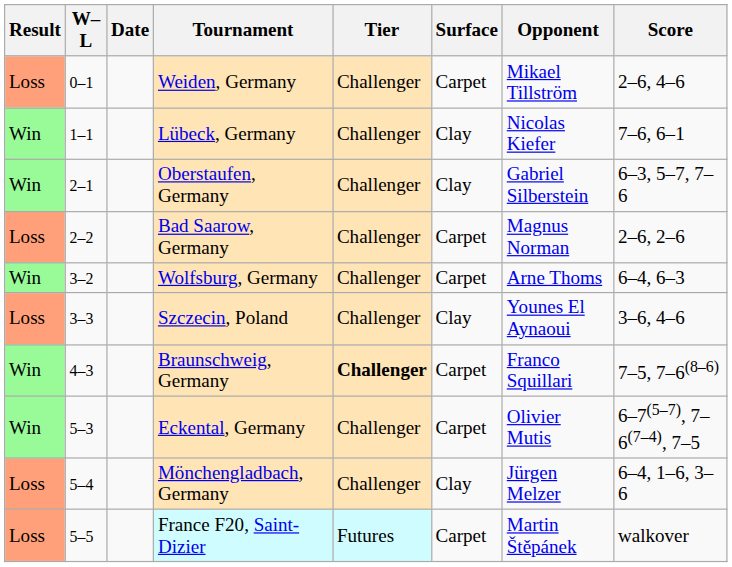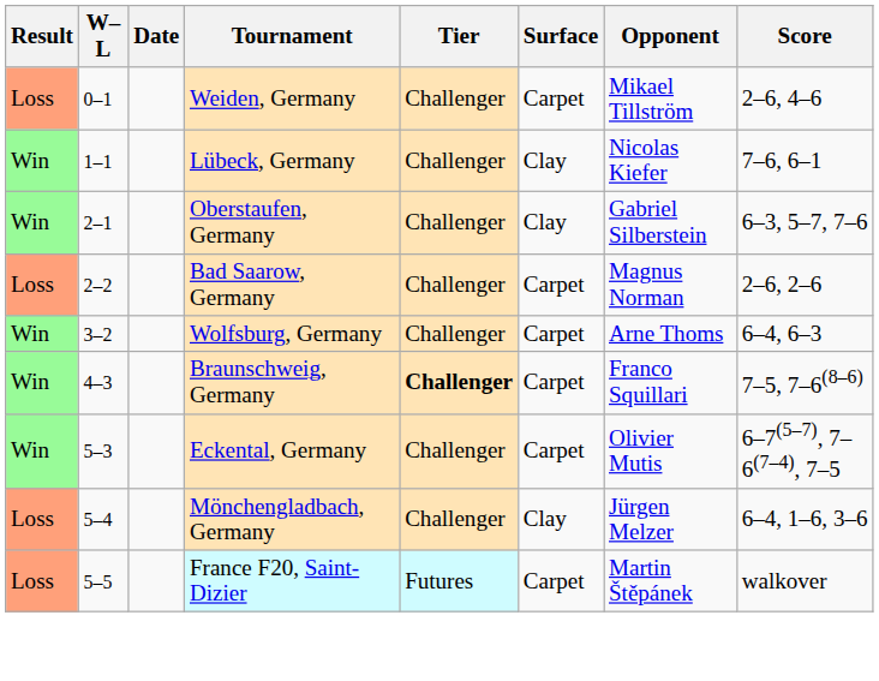- row: Loss | 3–3 | Szczecin, Poland | Challenger | Clay | Younes El Aynaoui | 3–6, 4–6
